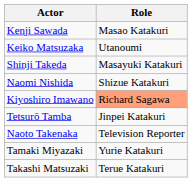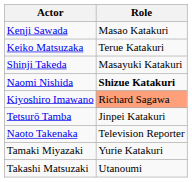Keiko Matsuzaka | Role: Utanoumi -> Terue Katakuri
Naomi Nishida | Role: normal -> bold
Takashi Matsuzaki | Role: Terue Katakuri -> Utanoumi
